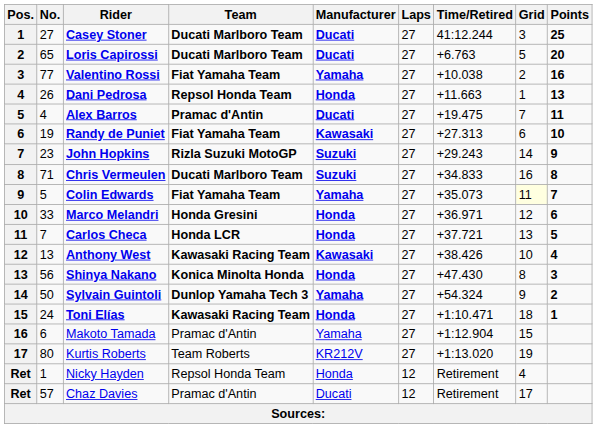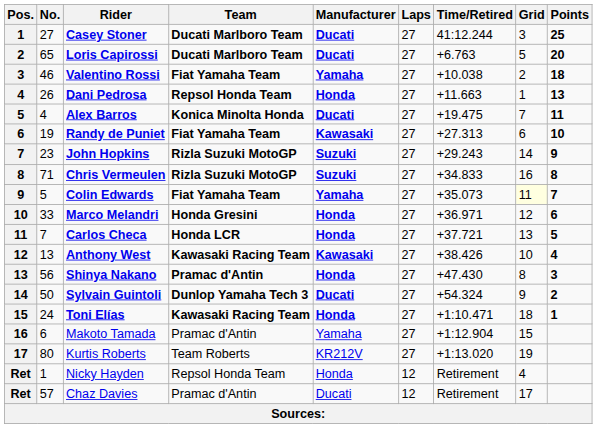Valentino Rossi | No.: 77 -> 46
Valentino Rossi | Points: 16 -> 18
Alex Barros | Team: Pramac d'Antin -> Konica Minolta Honda
Chris Vermeulen | Team: Ducati Marlboro Team -> Rizla Suzuki MotoGP
Shinya Nakano | Team: Konica Minolta Honda -> Pramac d'Antin
Sylvain Guintoli | Manufacturer: Yamaha -> Ducati
